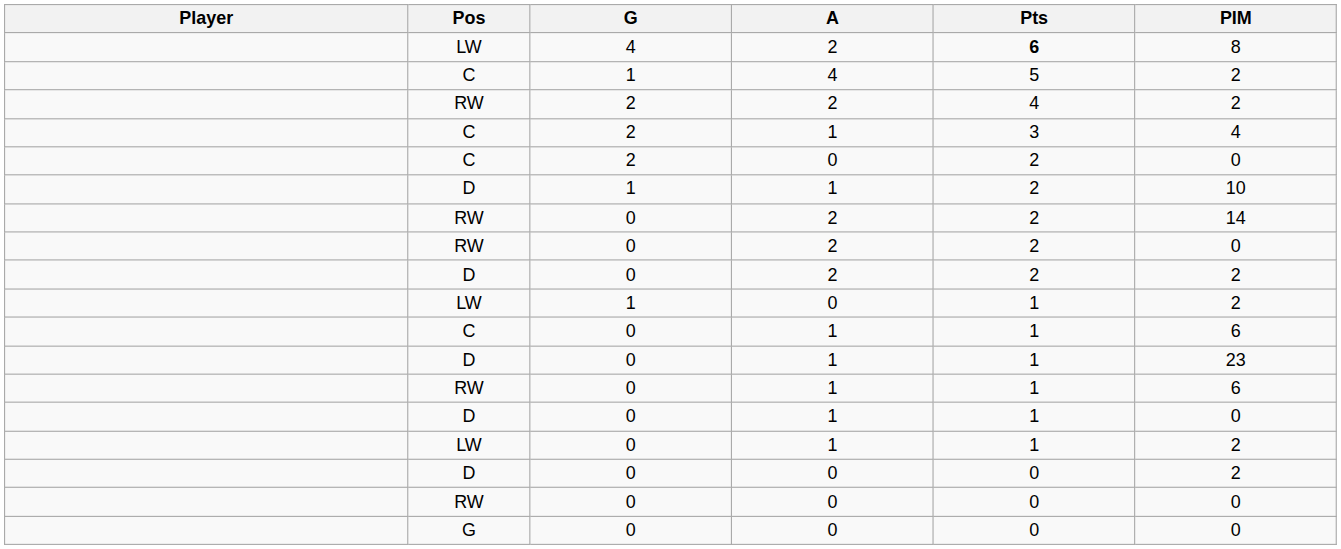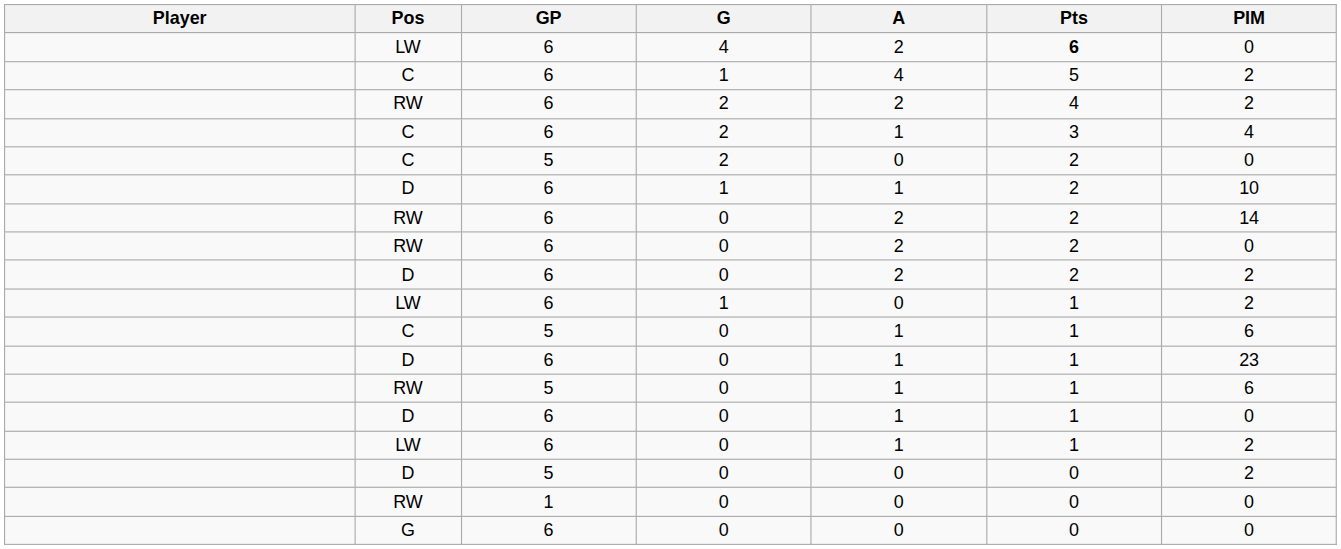+ column: GP | 6 | 6 | 6 | 6 | 5 | 6 | 6 | 6 | 6 | 6 | 5 | 6 | 5 | 6 | 6 | 5 | 1 | 6
LW / 4 | PIM: 8 -> 0
